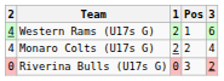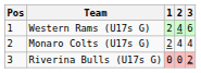columns swapped: Pos <-> 2
